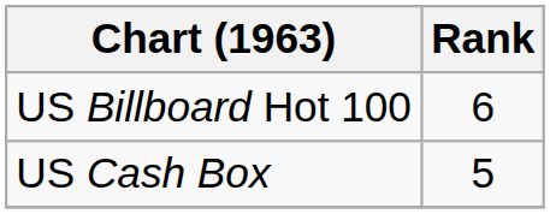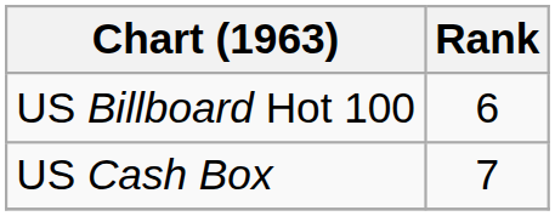US Cash Box | Rank: 5 -> 7
